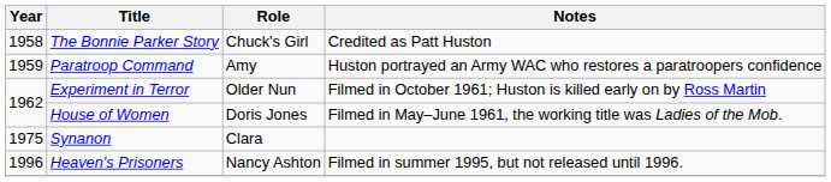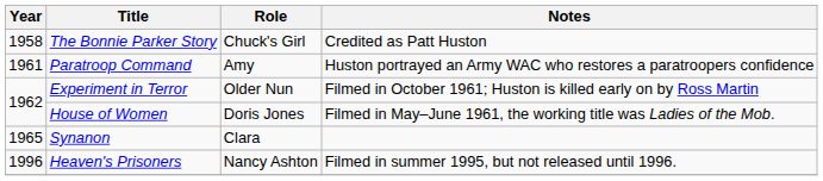Paratroop Command | Year: 1959 -> 1961
Synanon | Year: 1975 -> 1965
